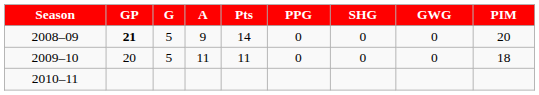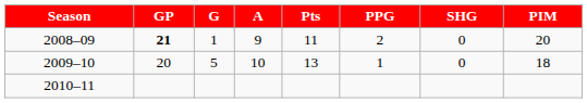- column: GWG | 0 | 0
2008–09 | G: 5 -> 1
2008–09 | Pts: 14 -> 11
2008–09 | PPG: 0 -> 2
2009–10 | A: 11 -> 10
2009–10 | Pts: 11 -> 13
2009–10 | PPG: 0 -> 1
